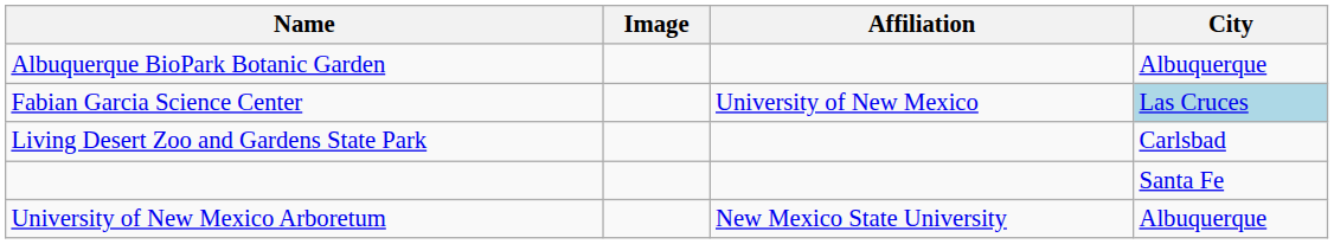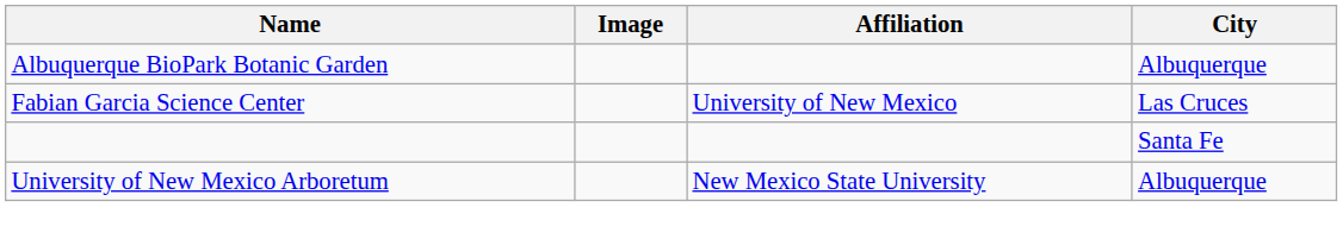Fabian Garcia Science Center | City: lightblue background -> no background
- row: Living Desert Zoo and Gardens State Park | Carlsbad
